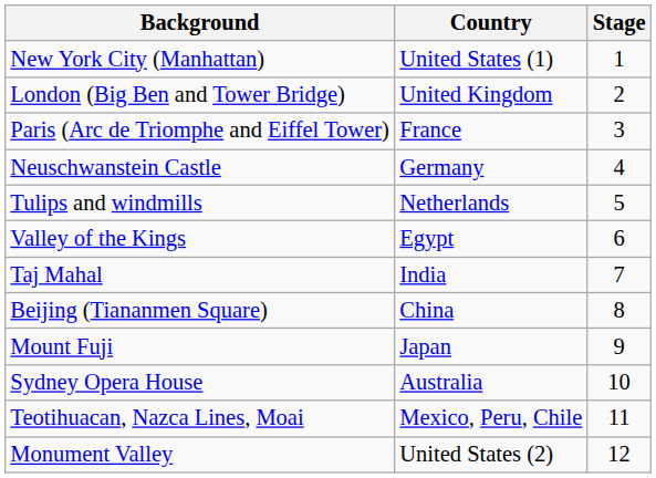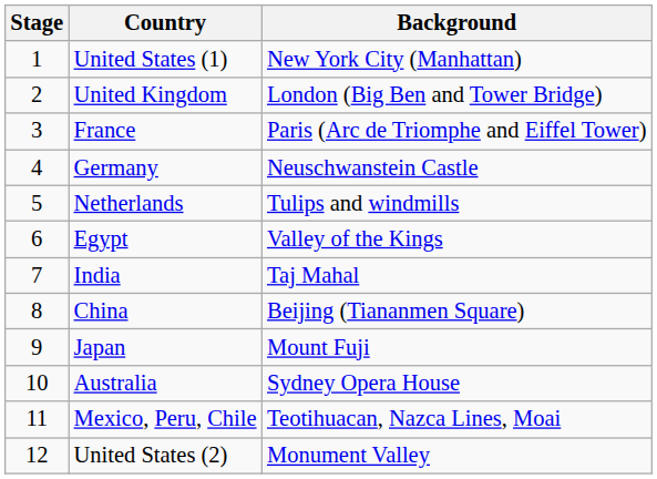columns swapped: Stage <-> Background
